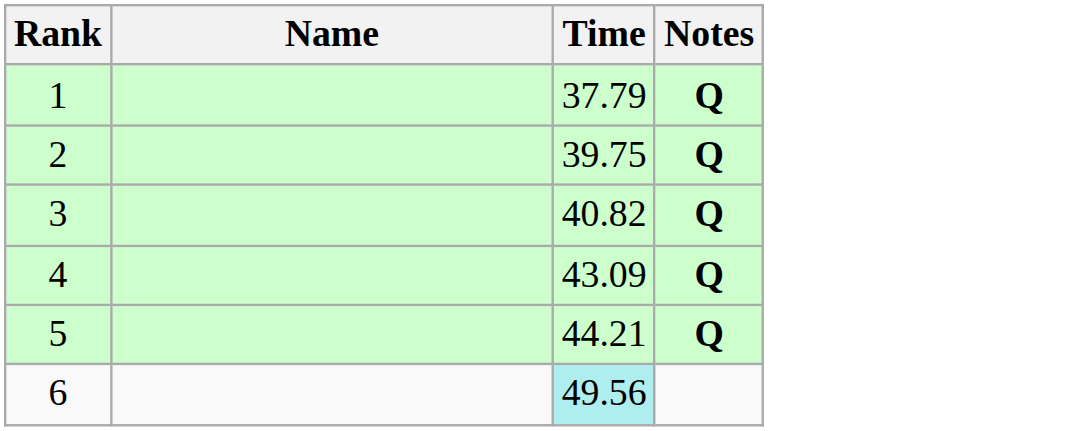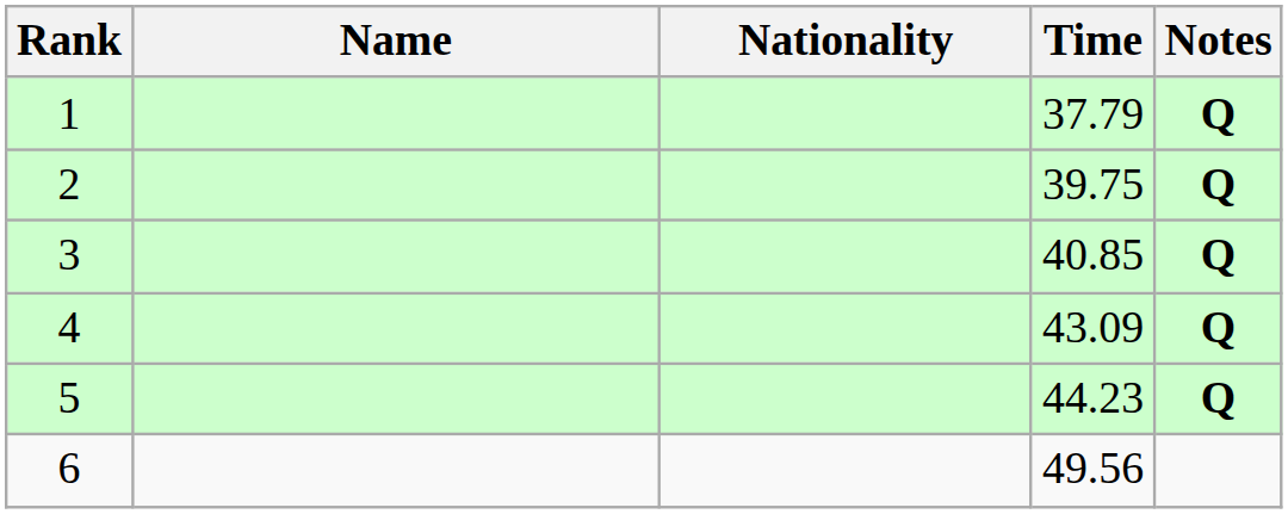+ column: Nationality
3 | Time: 40.82 -> 40.85
5 | Time: 44.21 -> 44.23
6 | Time: paleturquoise background -> no background
